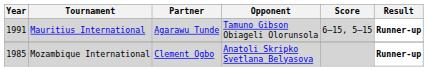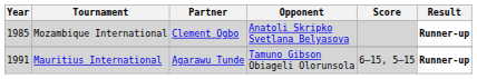rows swapped: Mauritius International <-> Mozambique International
